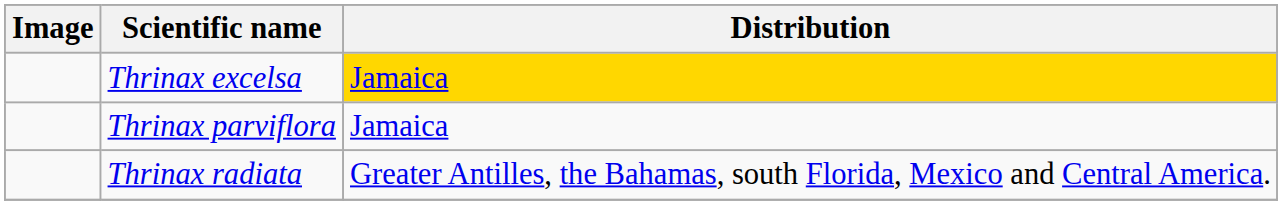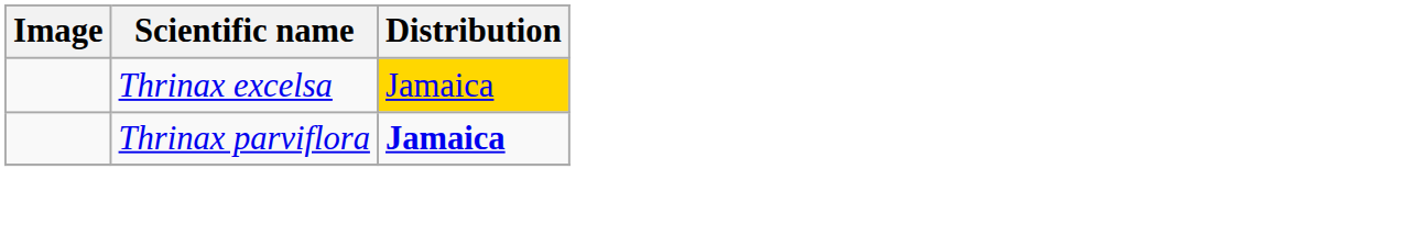Thrinax parviflora | Distribution: normal -> bold
- row: Thrinax radiata | Greater Antilles, the Bahamas, south Florida, Mexico and Central America.
